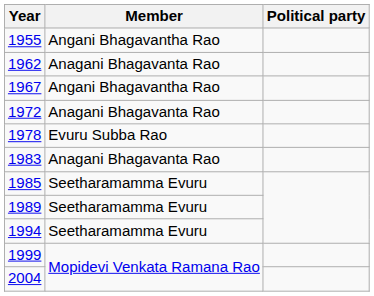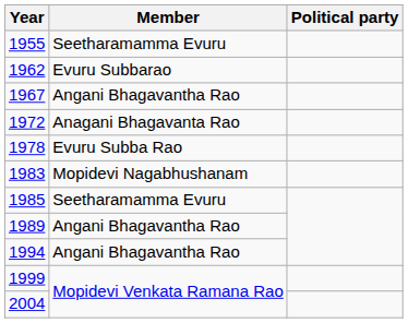1955 | Member: Angani Bhagavantha Rao -> Seetharamamma Evuru
1962 | Member: Anagani Bhagavanta Rao -> Evuru Subbarao
1983 | Member: Anagani Bhagavanta Rao -> Mopidevi Nagabhushanam
1989 | Member: Seetharamamma Evuru -> Angani Bhagavantha Rao
1994 | Member: Seetharamamma Evuru -> Angani Bhagavantha Rao
